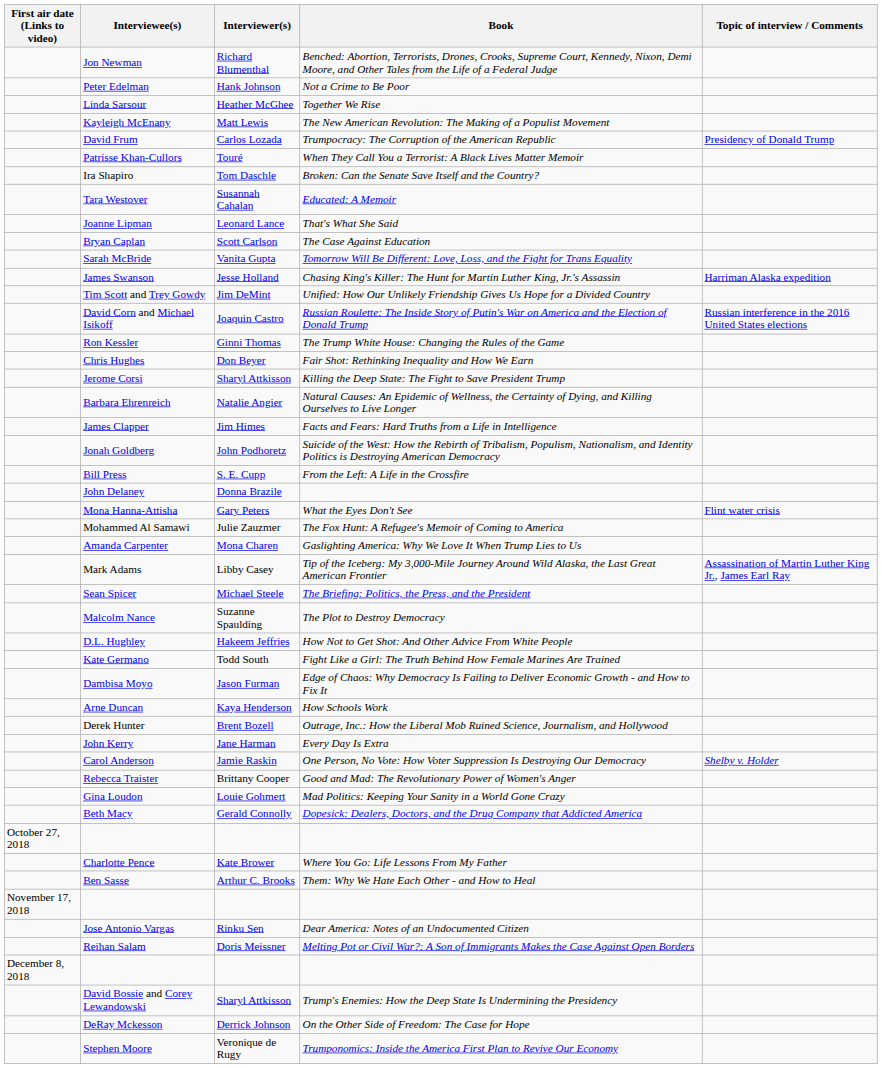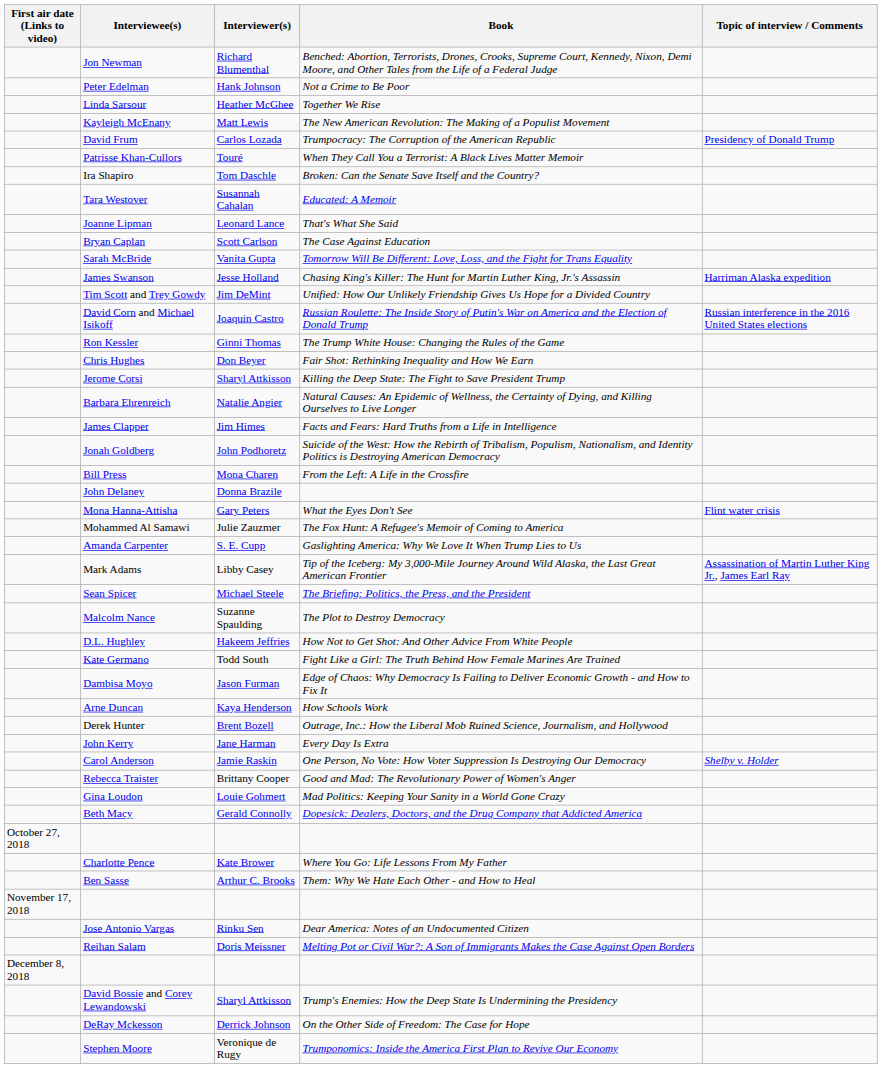Bill Press | Interviewer(s): S. E. Cupp -> Mona Charen
Amanda Carpenter | Interviewer(s): Mona Charen -> S. E. Cupp
